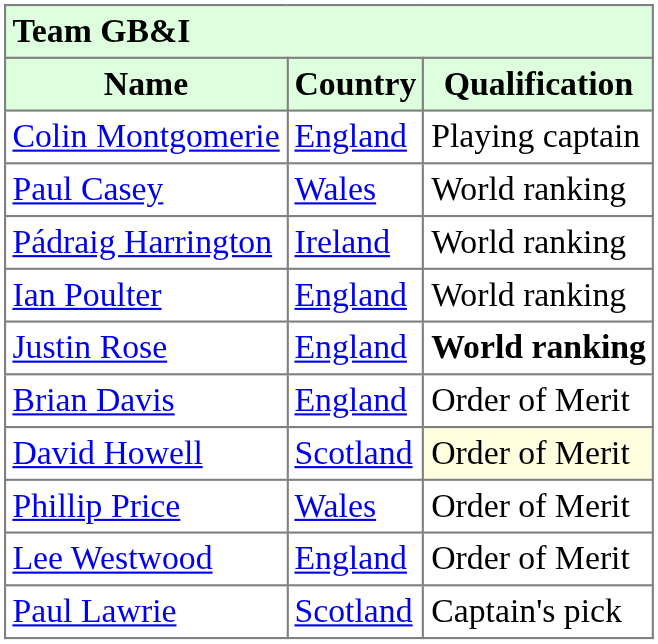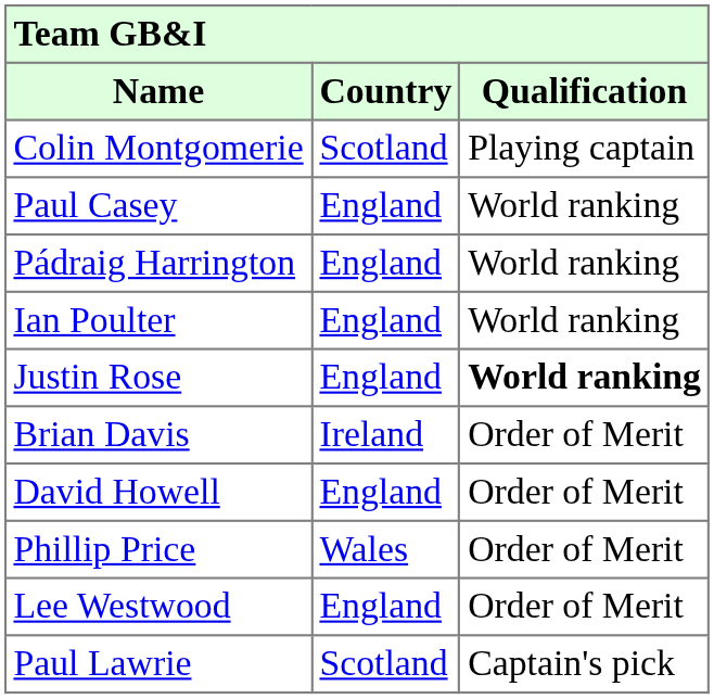Colin Montgomerie | Country: England -> Scotland
Paul Casey | Country: Wales -> England
Pádraig Harrington | Country: Ireland -> England
Brian Davis | Country: England -> Ireland
David Howell | Country: Scotland -> England
David Howell | Qualification: lightyellow background -> no background
